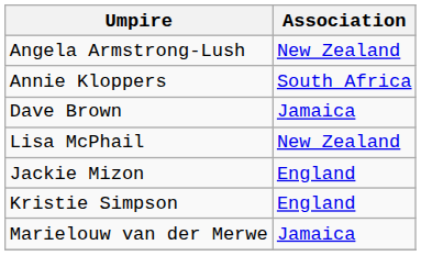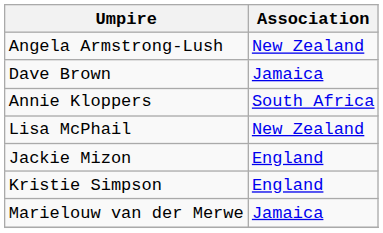rows swapped: Dave Brown <-> Annie Kloppers
